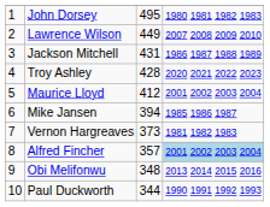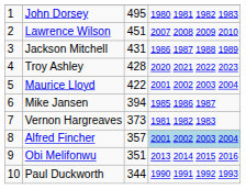Lawrence Wilson | column 3: 449 -> 451
Maurice Lloyd | column 3: 412 -> 422
Obi Melifonwu | column 3: 348 -> 351
